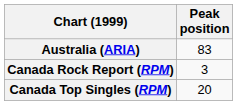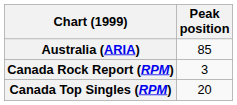Australia (ARIA) | Peak position: 83 -> 85
